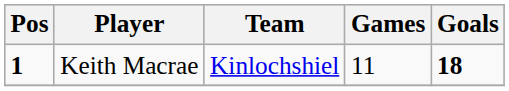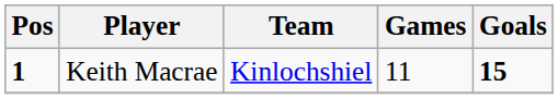Keith Macrae | Goals: 18 -> 15
